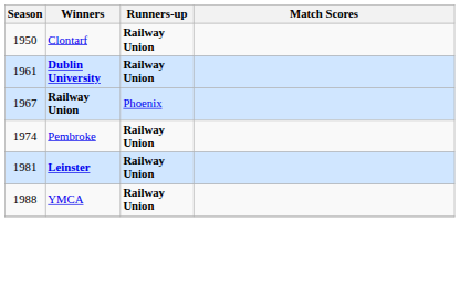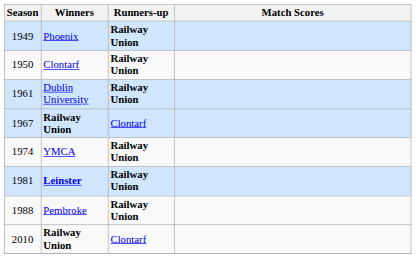+ row: 1949 | Phoenix | Railway Union
1961 | Winners: bold -> normal
1967 | Runners-up: Phoenix -> Clontarf
1974 | Winners: Pembroke -> YMCA
1988 | Winners: YMCA -> Pembroke
+ row: 2010 | Railway Union | Clontarf
